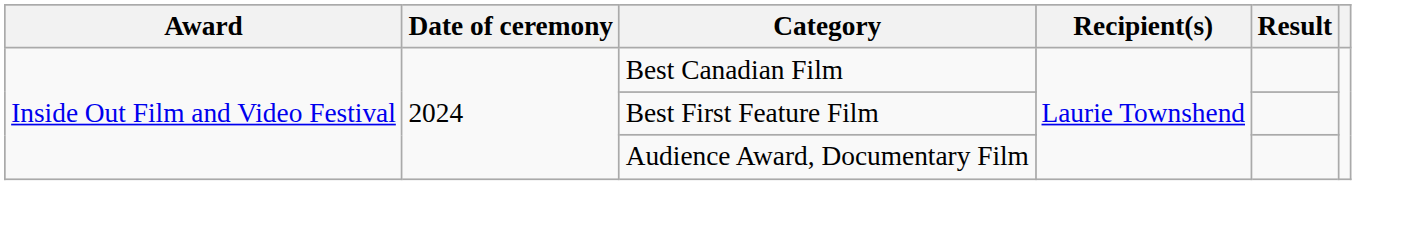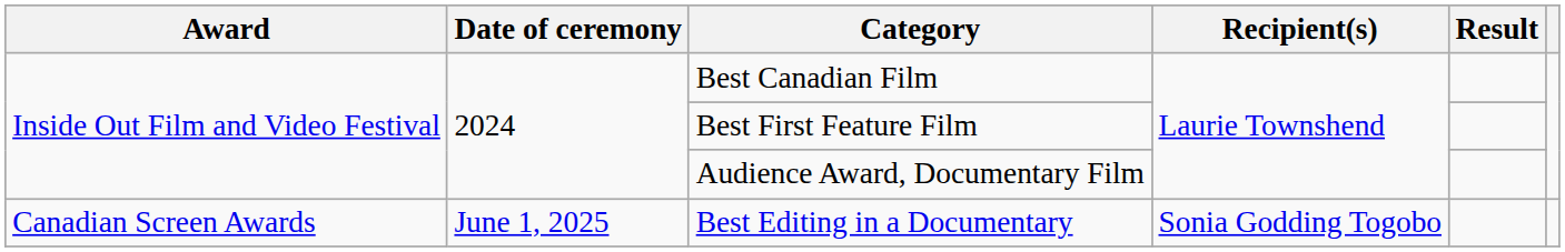+ row: Canadian Screen Awards | June 1, 2025 | Best Editing in a Documentary | Sonia Godding Togobo
